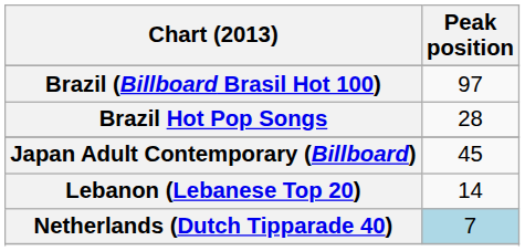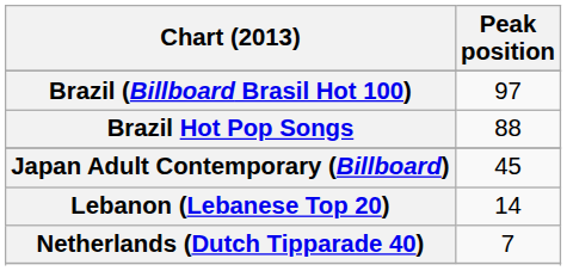Brazil Hot Pop Songs | Peak position: 28 -> 88
Netherlands (Dutch Tipparade 40) | Peak position: lightblue background -> no background
